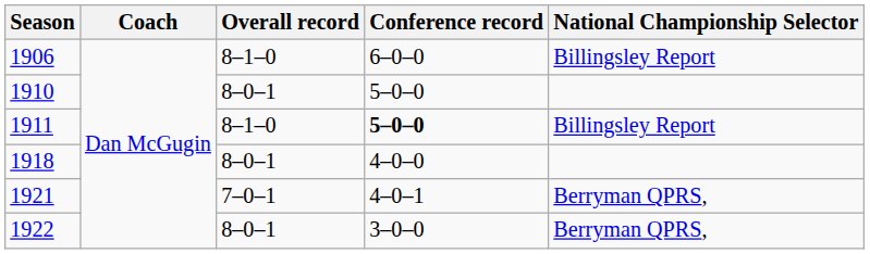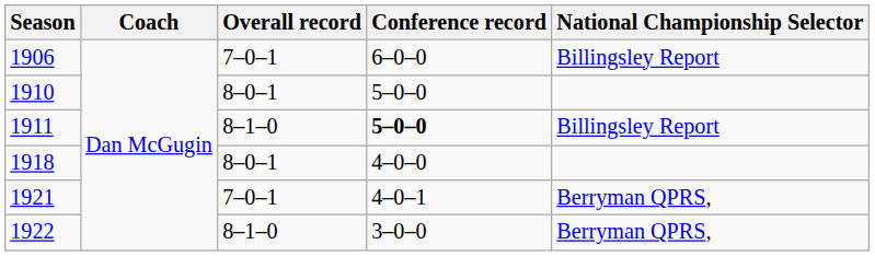1906 | Overall record: 8–1–0 -> 7–0–1
1922 | Overall record: 8–0–1 -> 8–1–0
